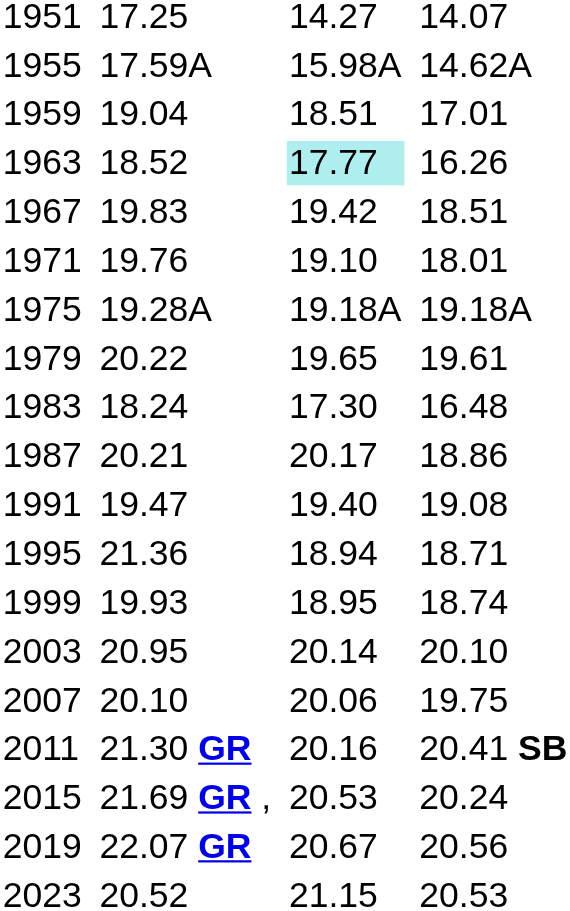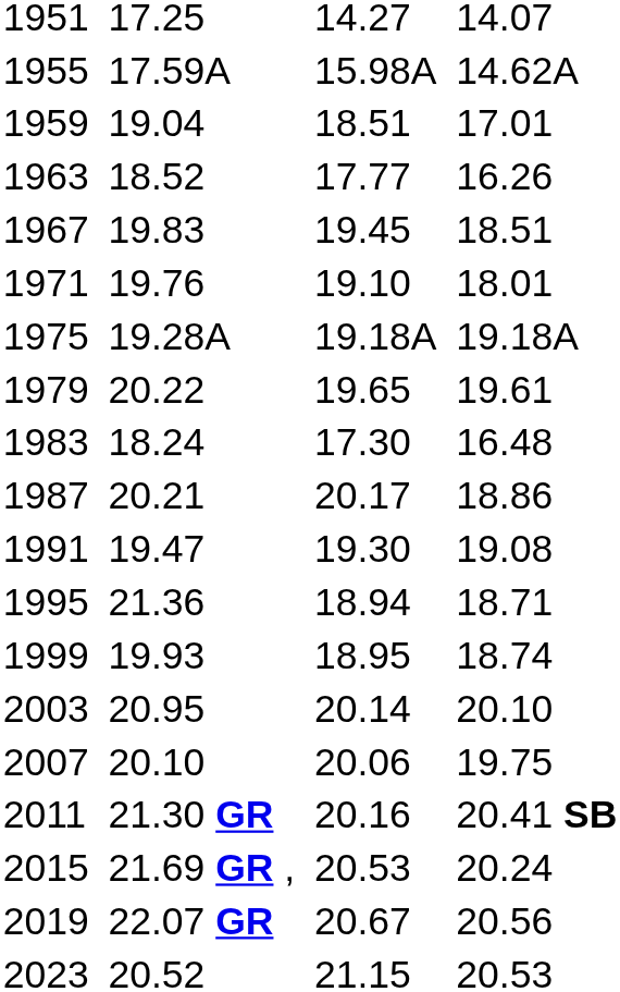1963 | column 5: paleturquoise background -> no background
1967 | column 5: 19.42 -> 19.45
1991 | column 5: 19.40 -> 19.30
